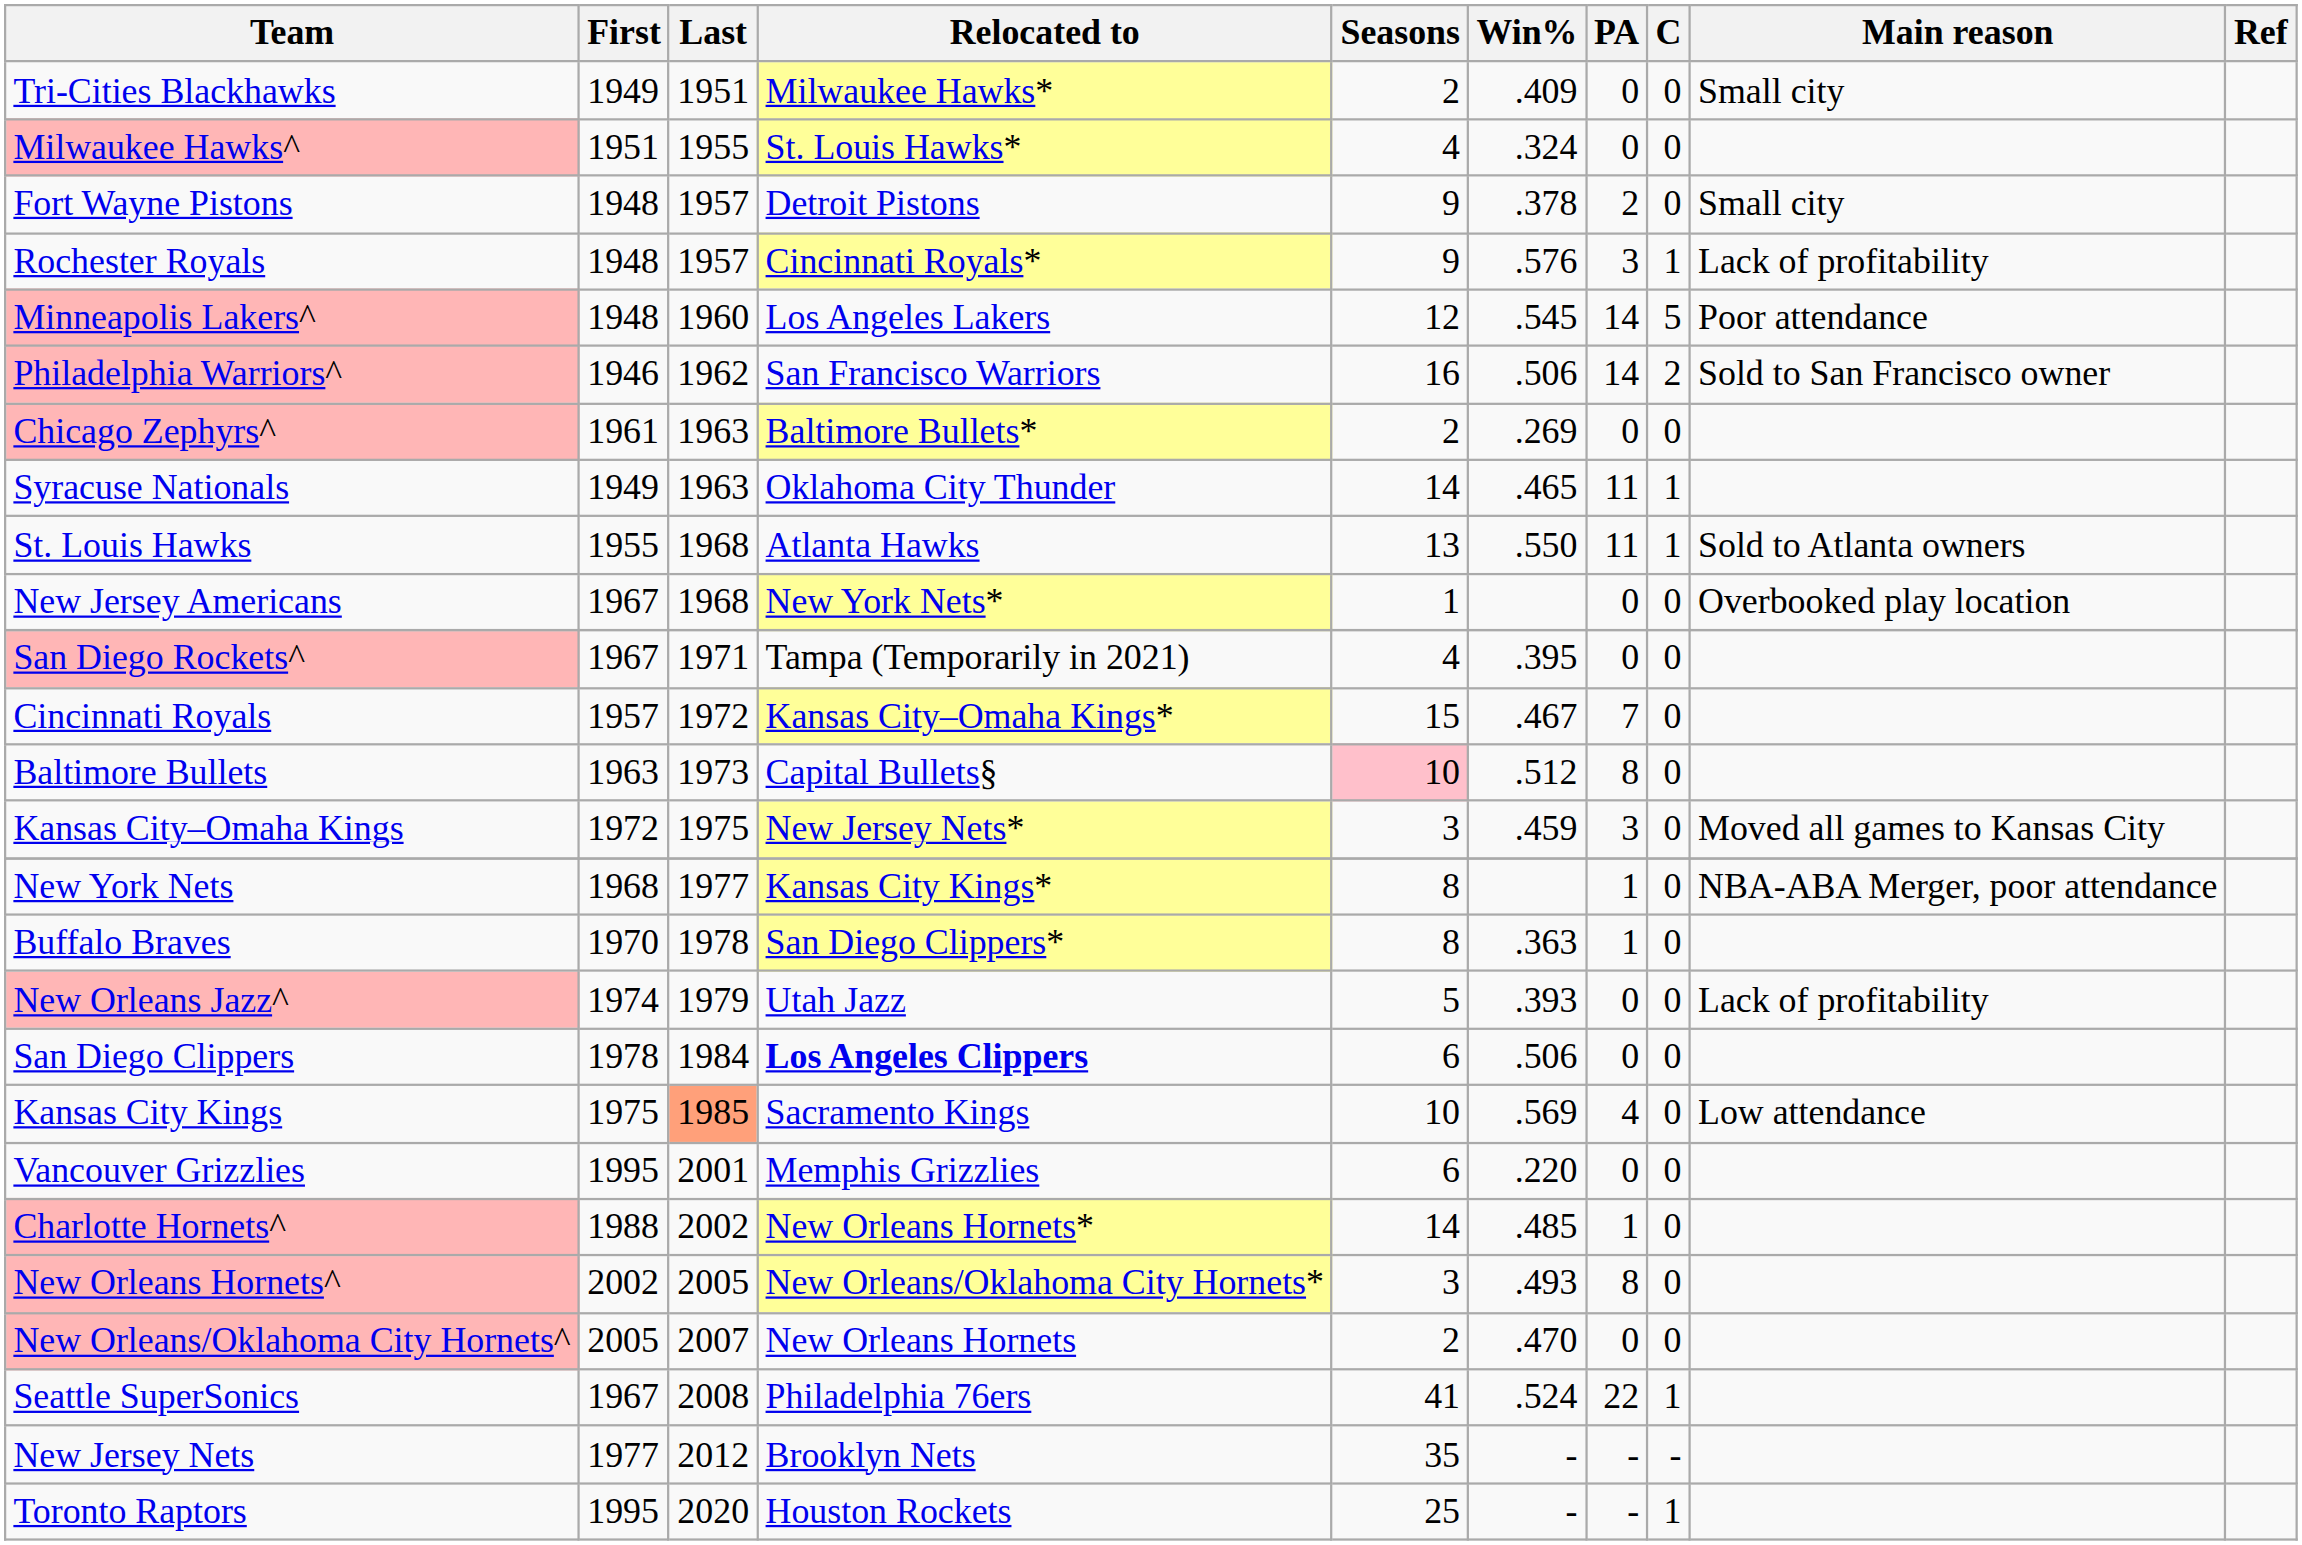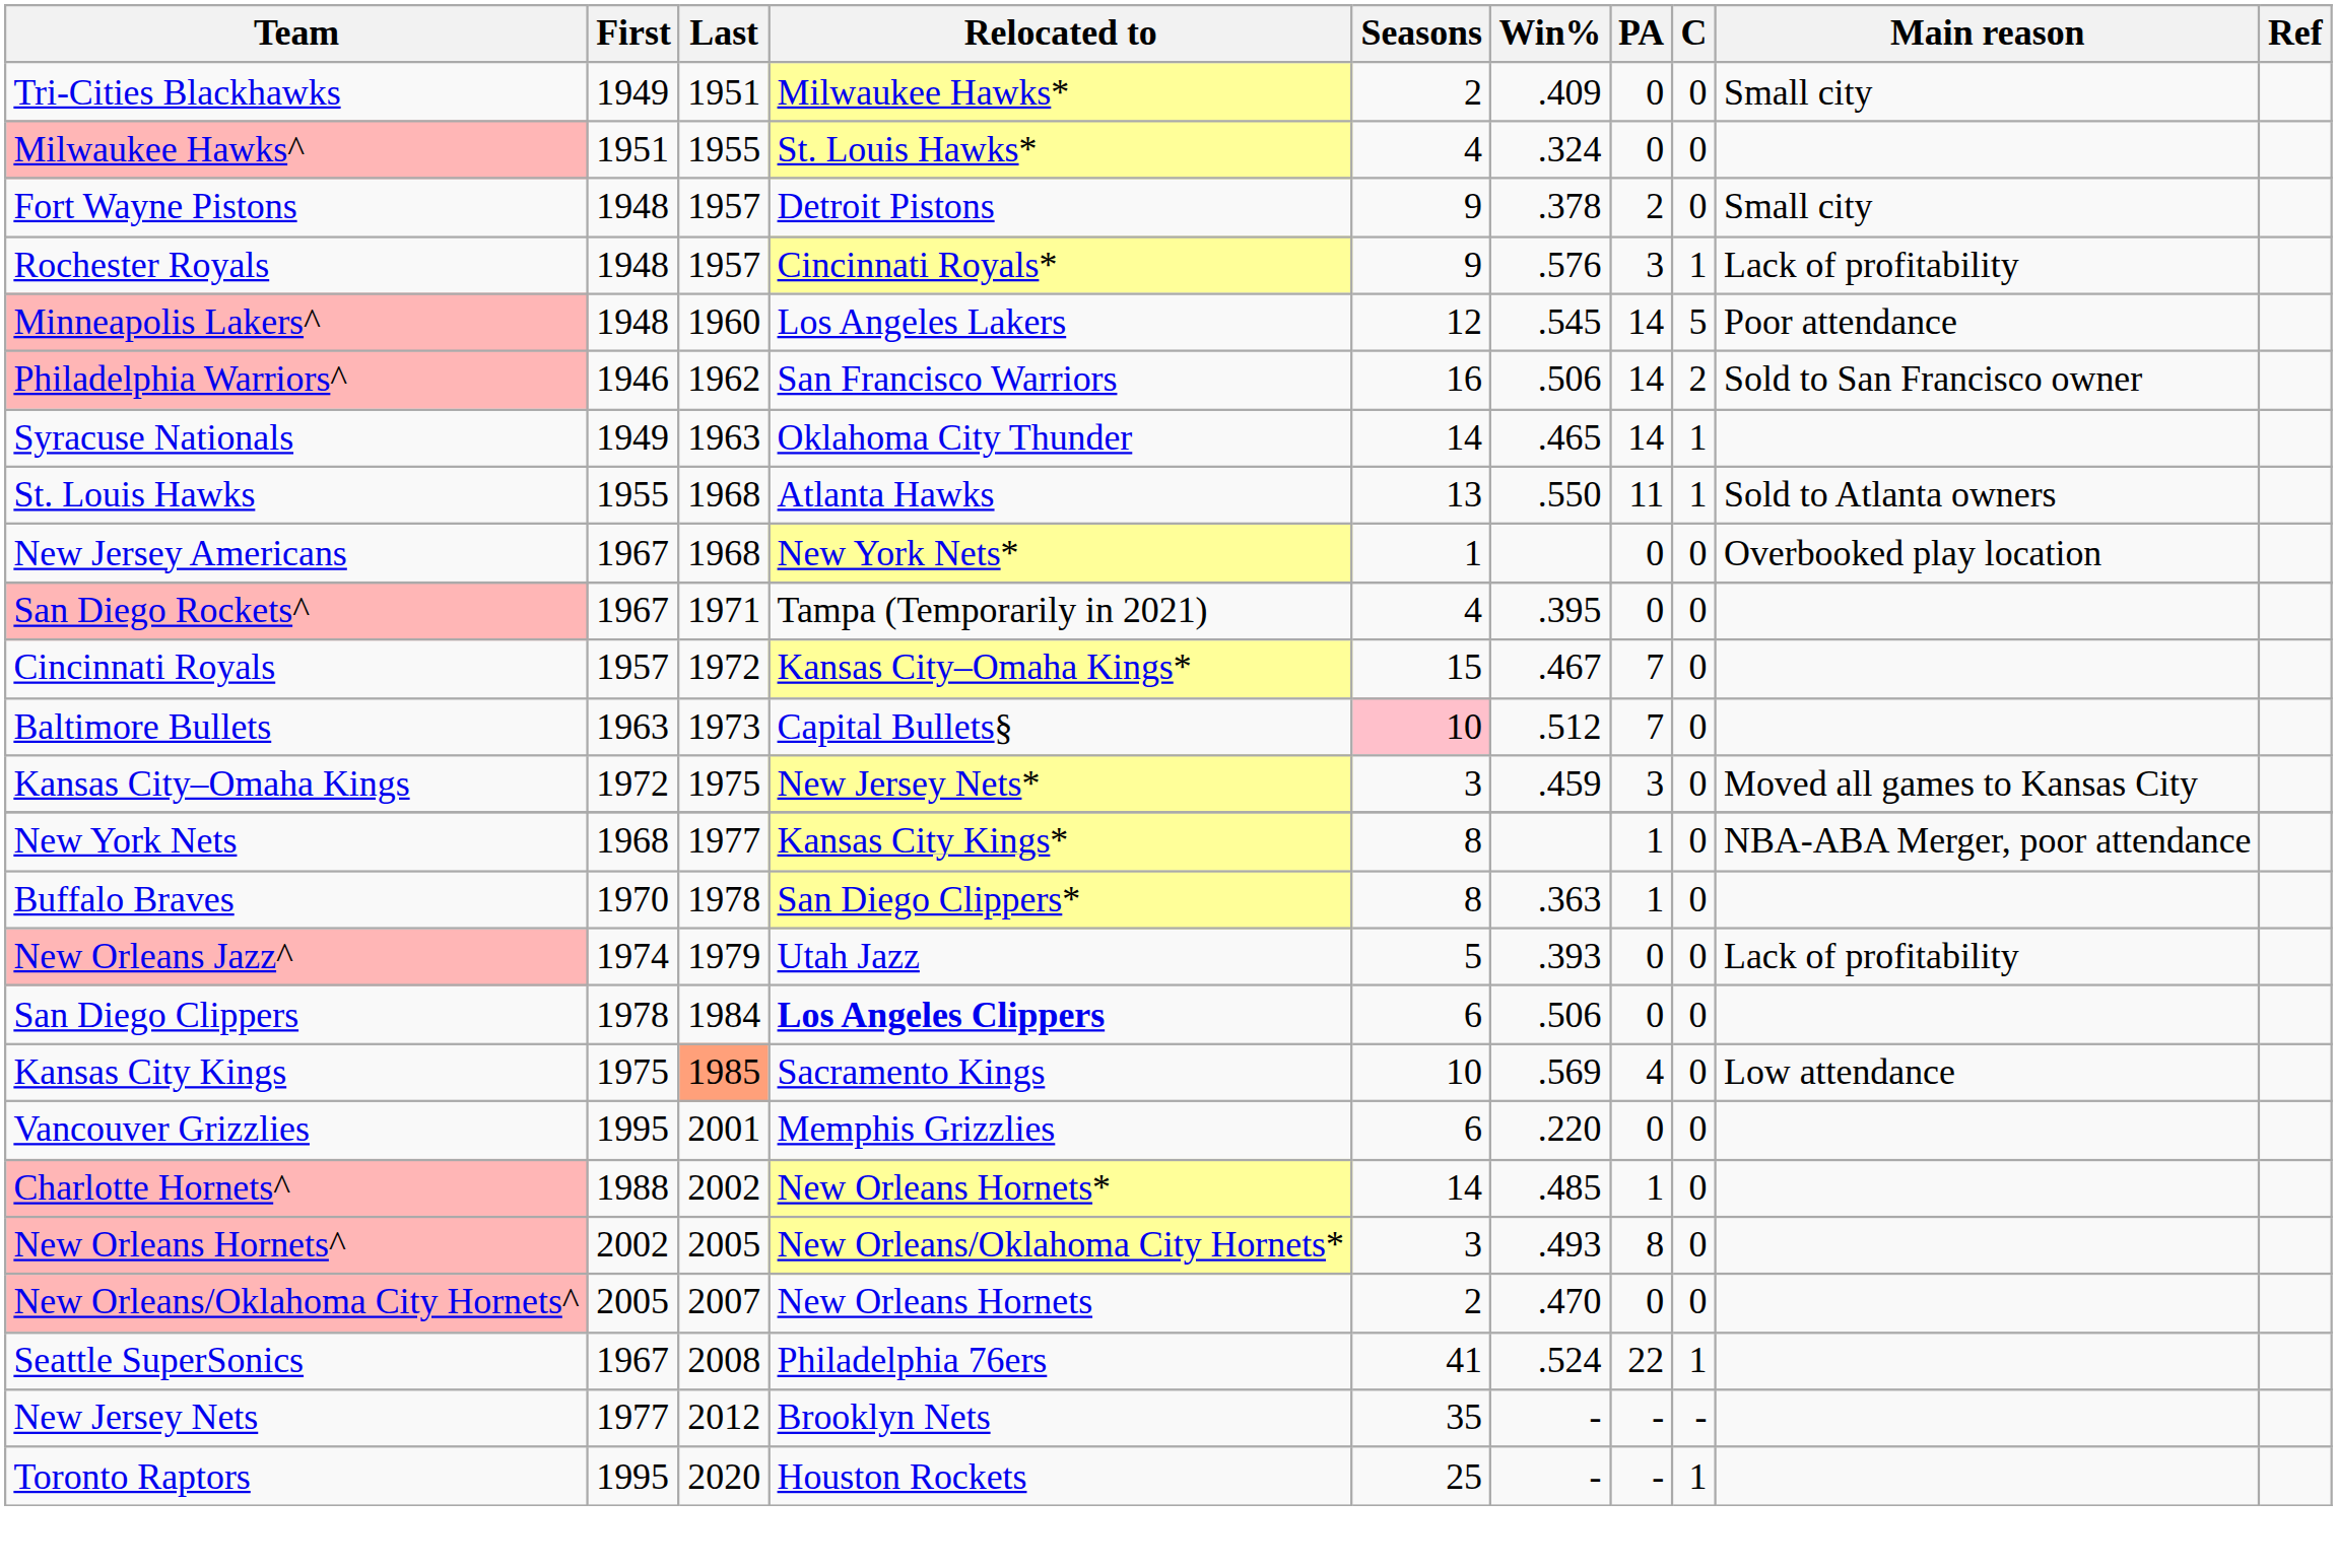- row: Chicago Zephyrs^ | 1961 | 1963 | Baltimore Bullets* | 2 | .269 | 0 | 0
Syracuse Nationals | PA: 11 -> 14
Baltimore Bullets | PA: 8 -> 7
